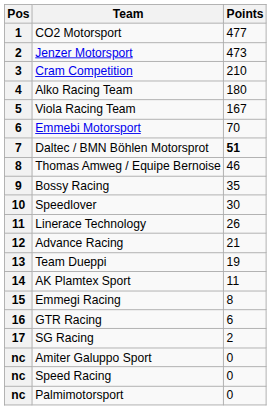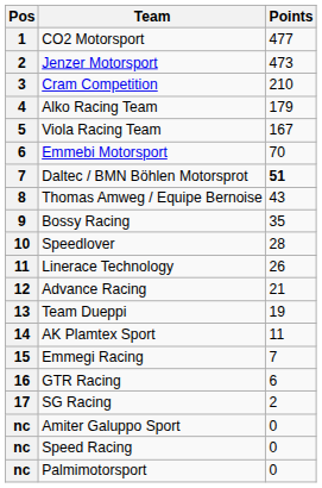Alko Racing Team | Points: 180 -> 179
Thomas Amweg / Equipe Bernoise | Points: 46 -> 43
Speedlover | Points: 30 -> 28
Emmegi Racing | Points: 8 -> 7
